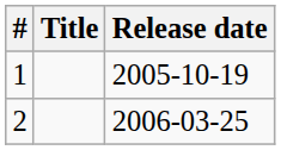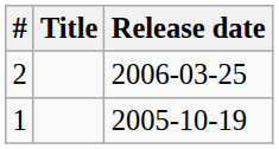rows swapped: 1 <-> 2
